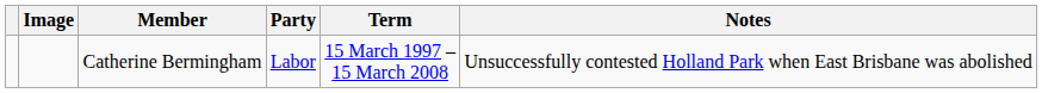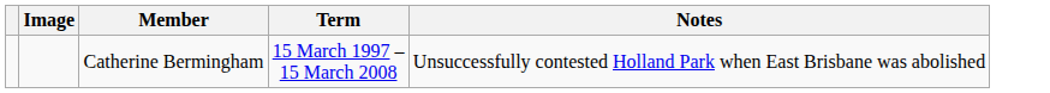- column: Party | Labor
